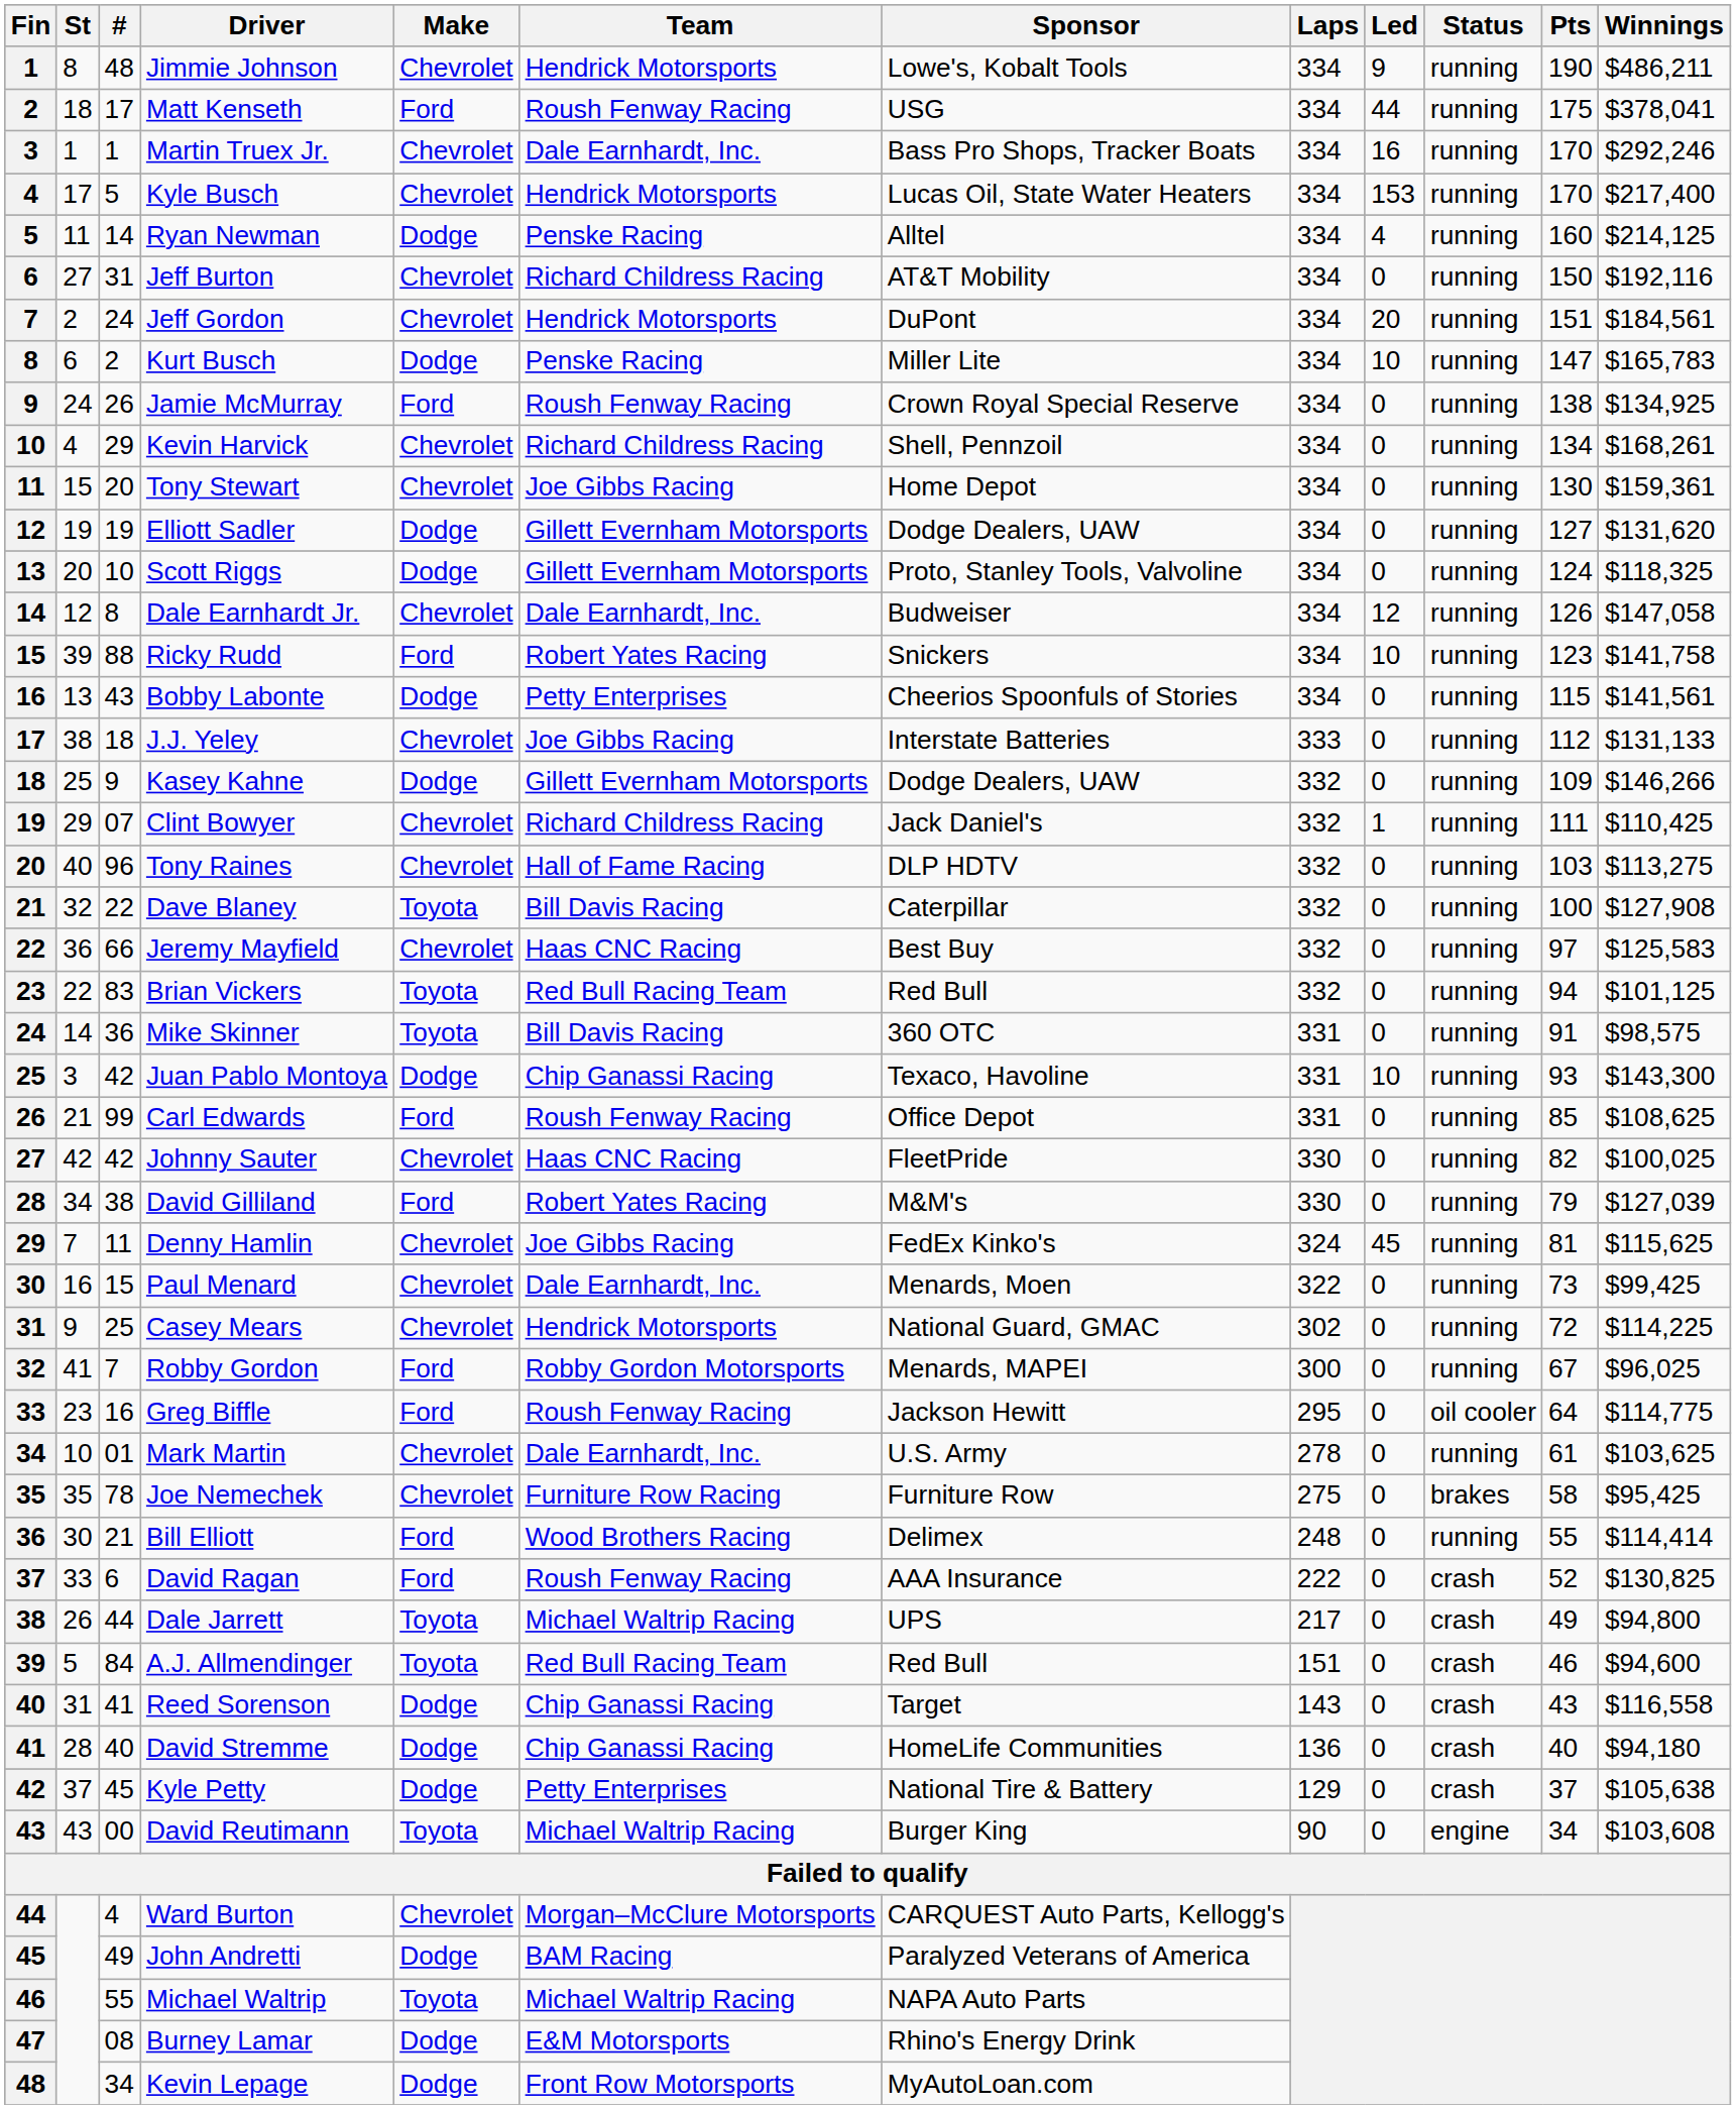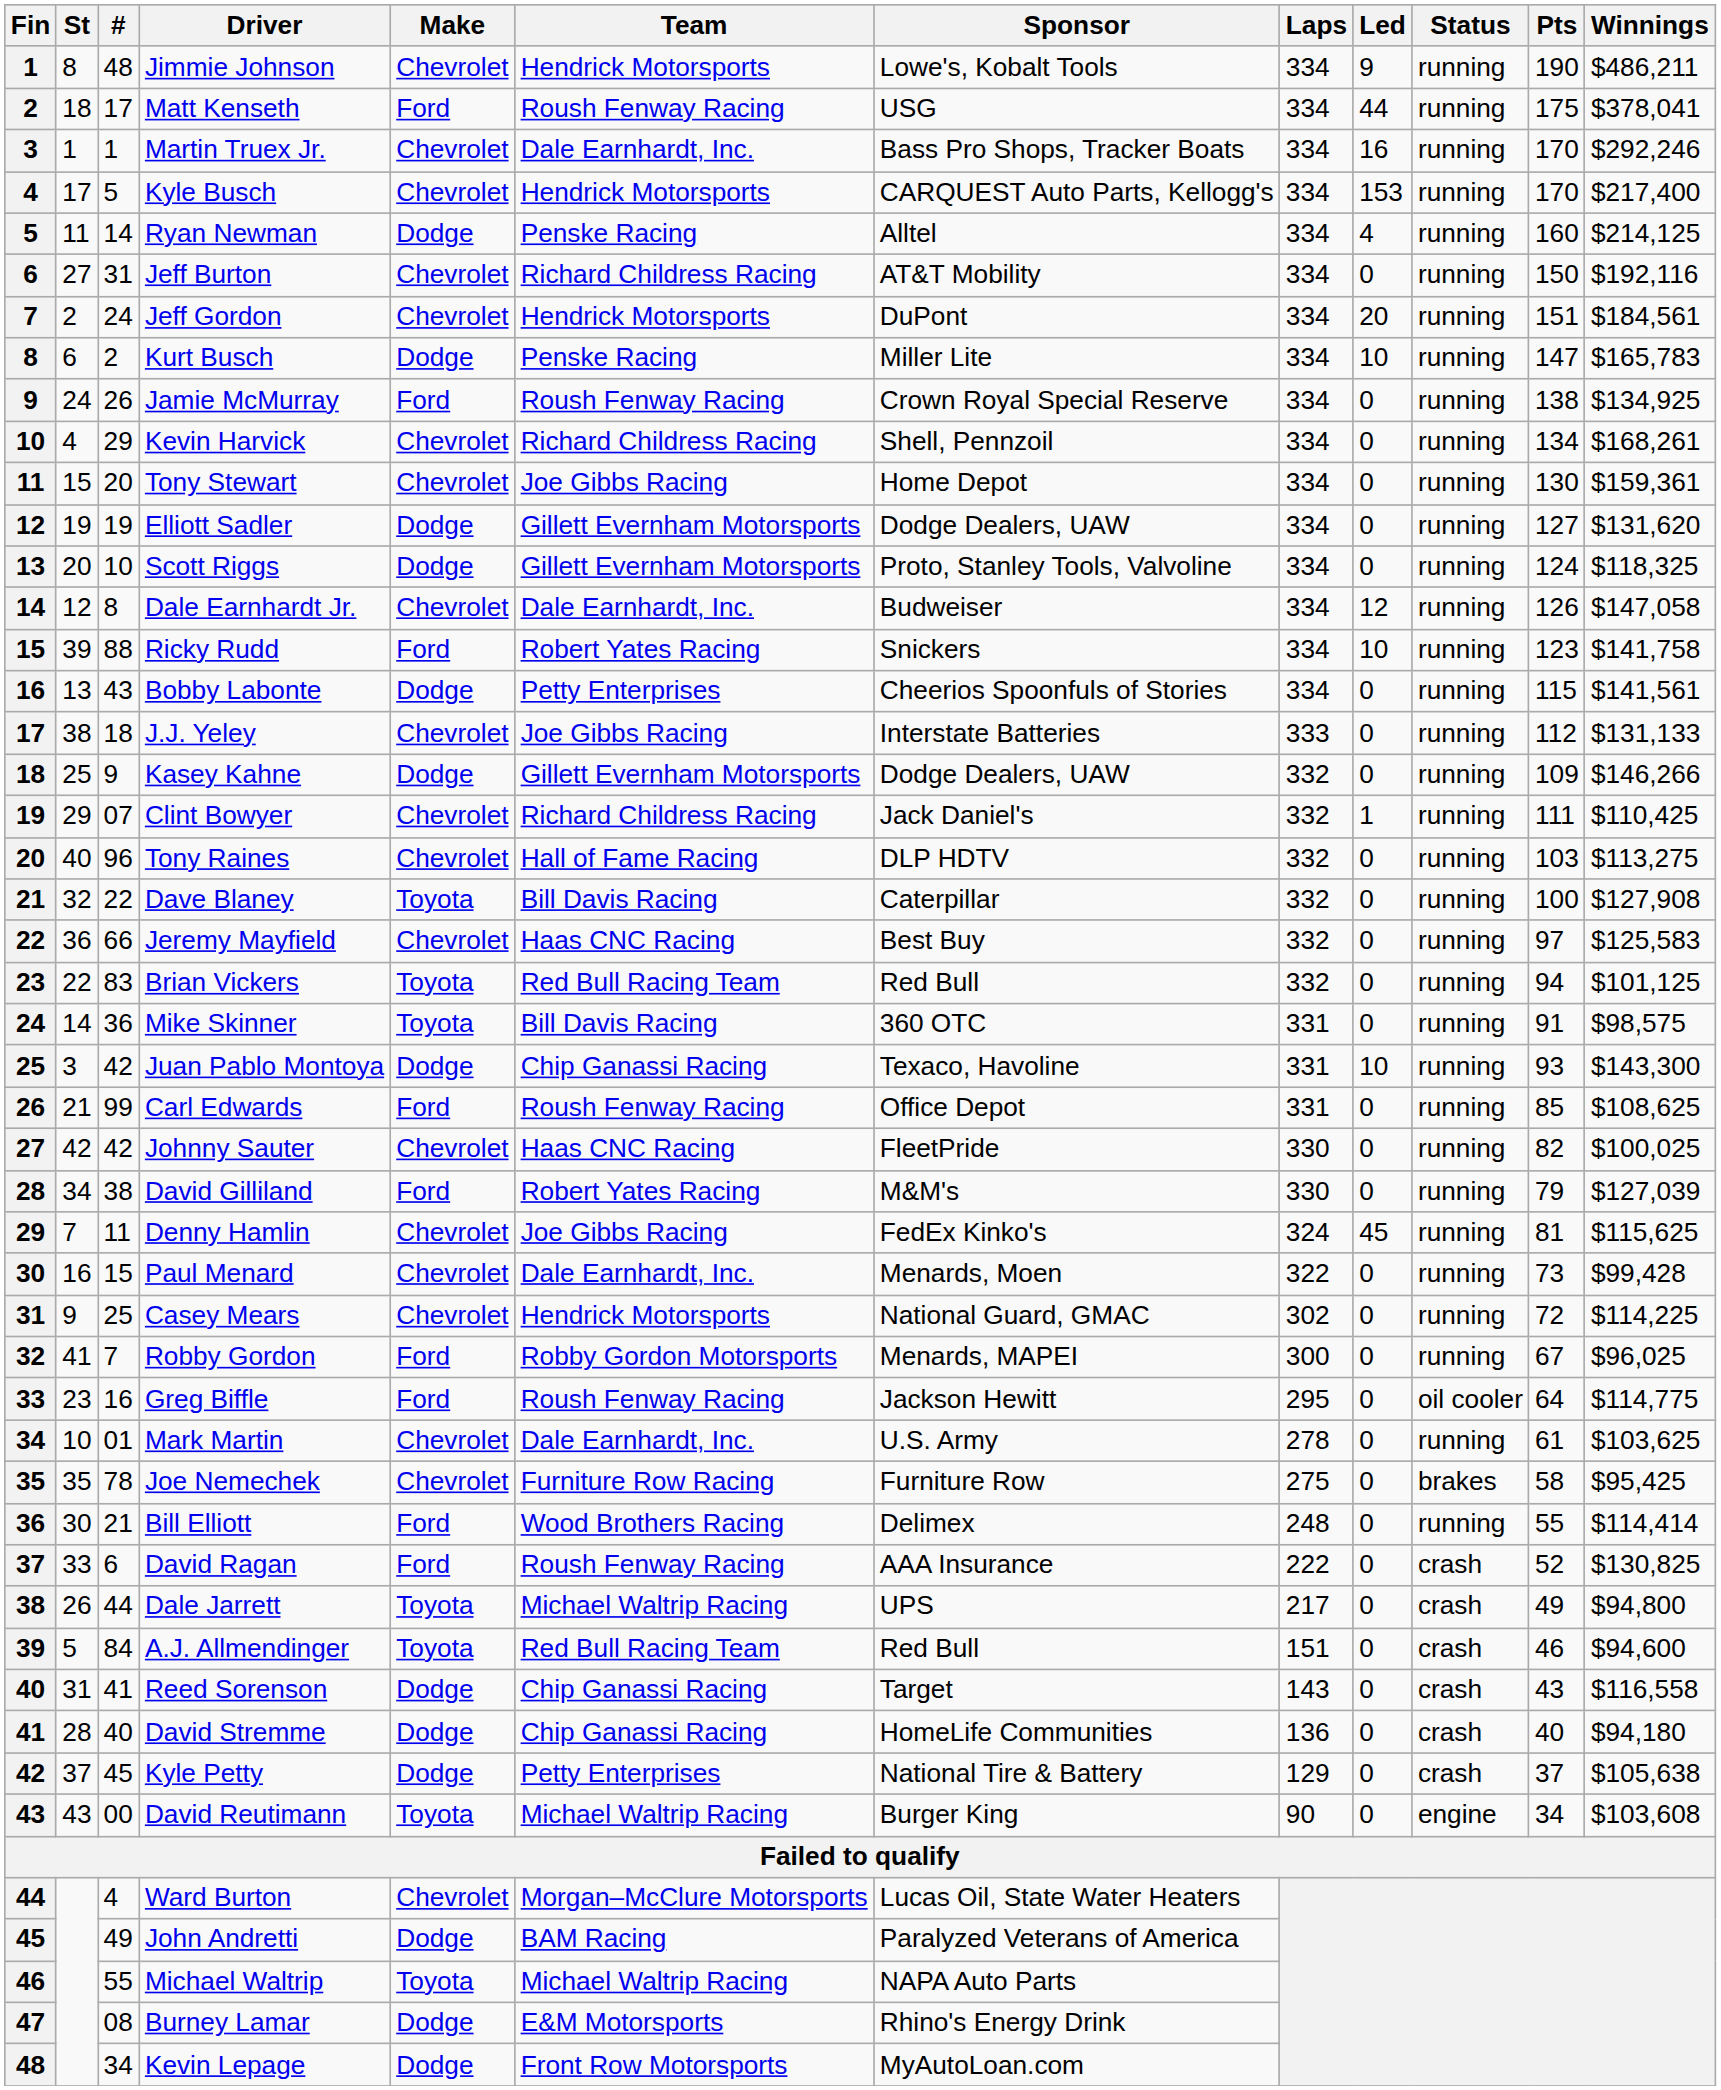Kyle Busch | Sponsor: Lucas Oil, State Water Heaters -> CARQUEST Auto Parts, Kellogg's
Paul Menard | Winnings: $99,425 -> $99,428
Ward Burton | Sponsor: CARQUEST Auto Parts, Kellogg's -> Lucas Oil, State Water Heaters
